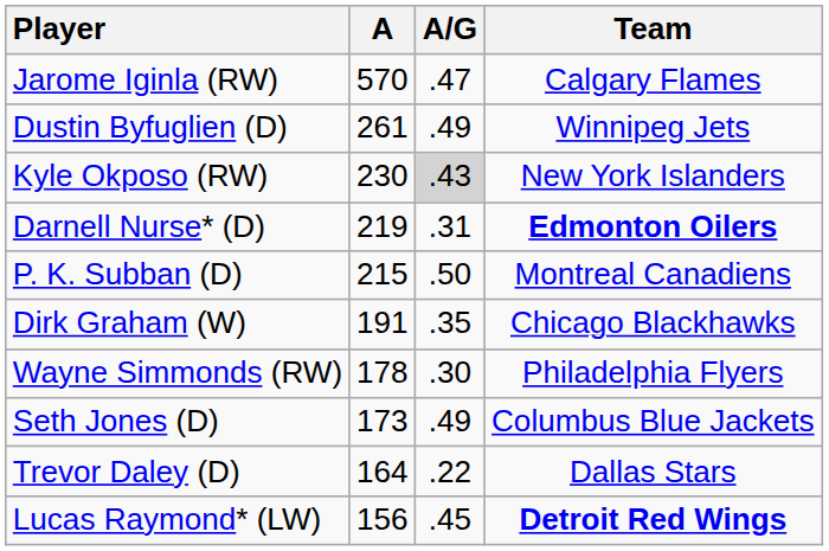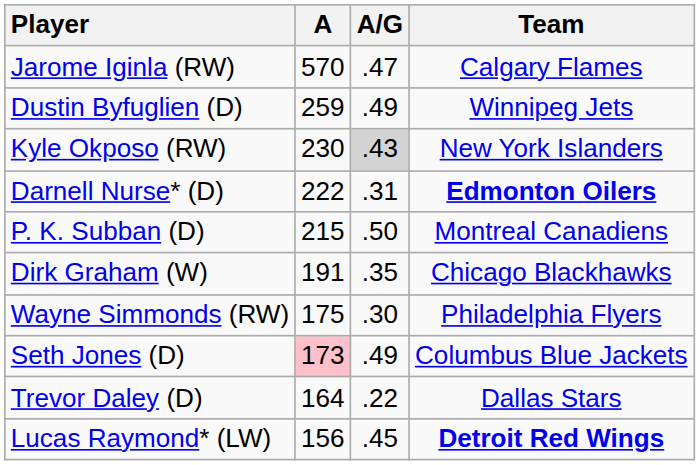Dustin Byfuglien (D) | A: 261 -> 259
Darnell Nurse* (D) | A: 219 -> 222
Wayne Simmonds (RW) | A: 178 -> 175
Seth Jones (D) | A: no background -> pink background
